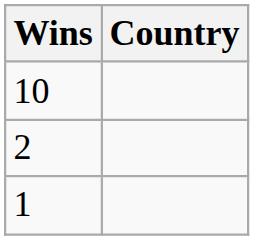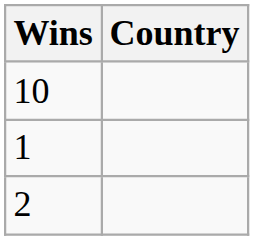rows swapped: 2 <-> 1
